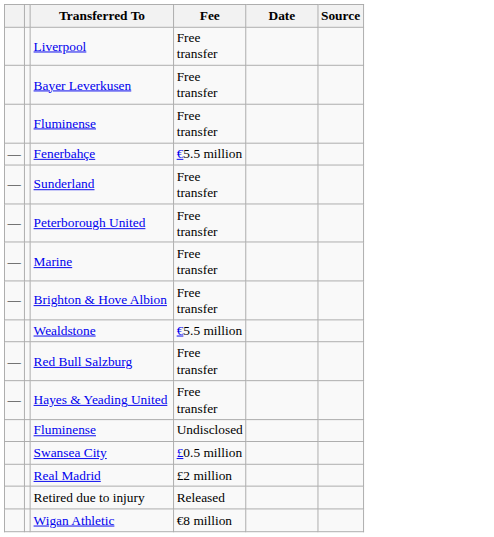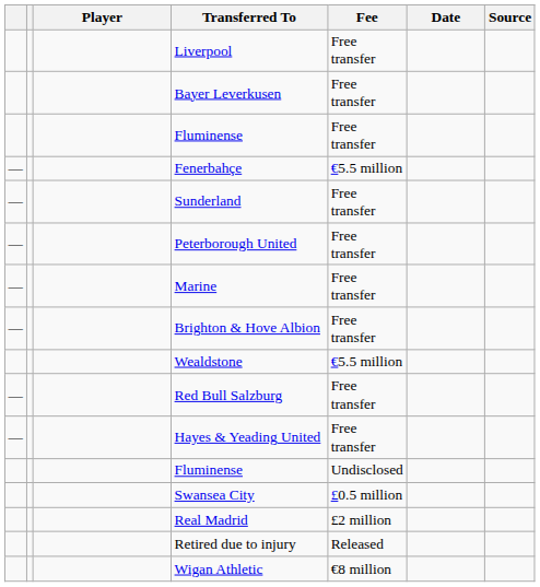+ column: Player
